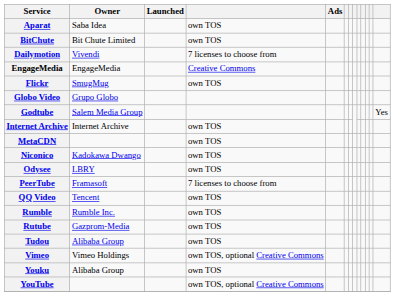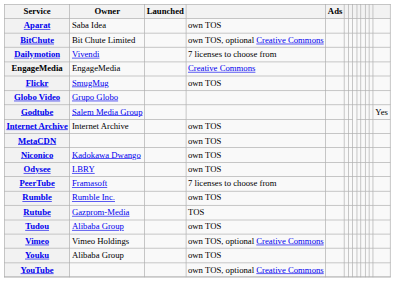BitChute | column 4: own TOS -> own TOS, optional Creative Commons
- row: QQ Video | Tencent | own TOS
Rutube | column 4: own TOS -> TOS
